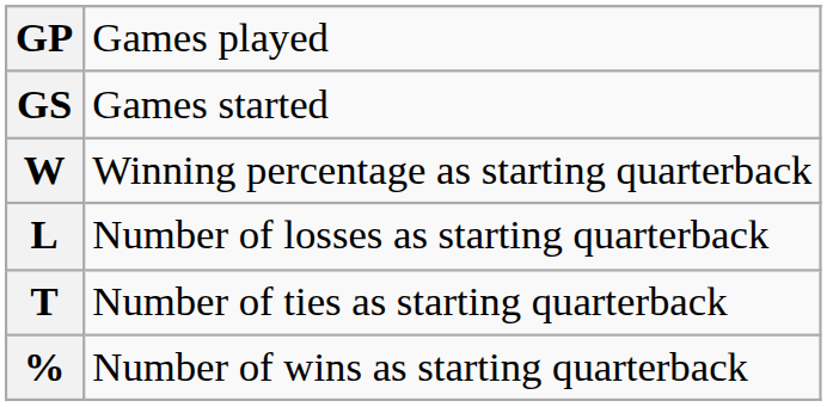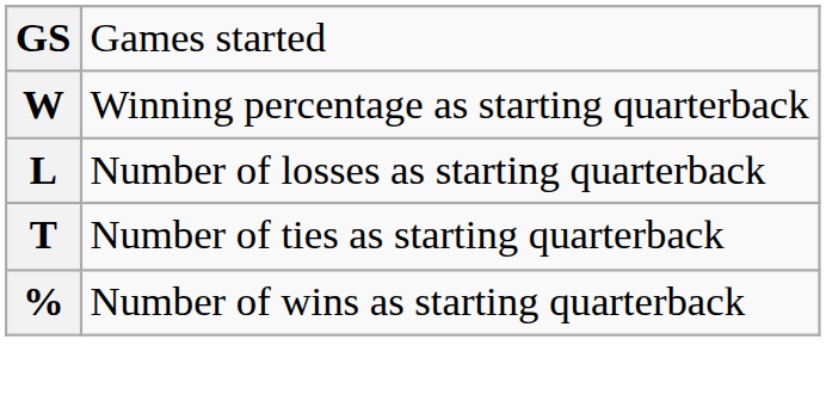- row: GP | Games played
